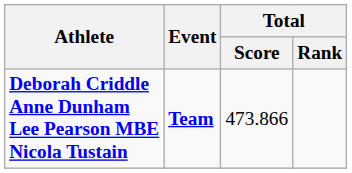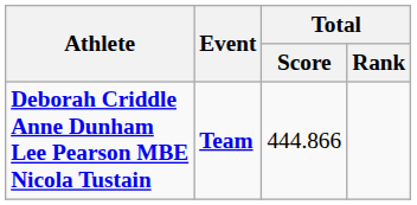Deborah Criddle Anne Dunham Lee Pearson MBE Nicola Tustain | Total / Score: 473.866 -> 444.866
